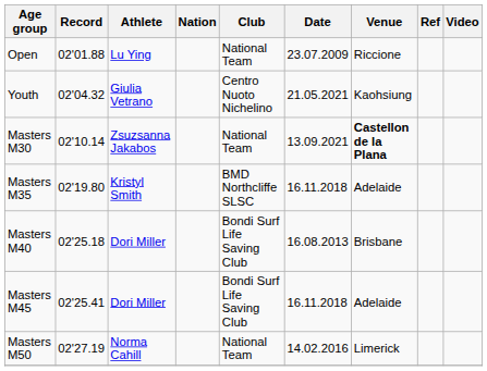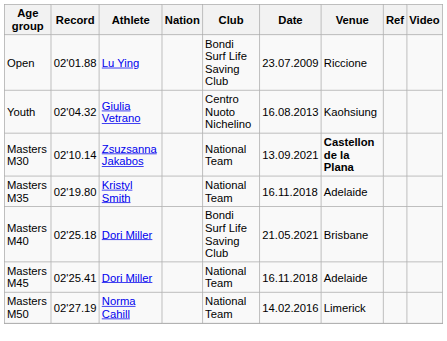Open | Club: National Team -> Bondi Surf Life Saving Club
Youth | Date: 21.05.2021 -> 16.08.2013
Masters M35 | Club: BMD Northcliffe SLSC -> National Team
Masters M40 | Date: 16.08.2013 -> 21.05.2021
Masters M45 | Club: Bondi Surf Life Saving Club -> National Team
